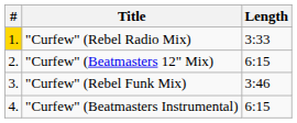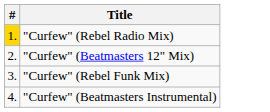- column: Length | 3:33 | 6:15 | 3:46 | 6:15
